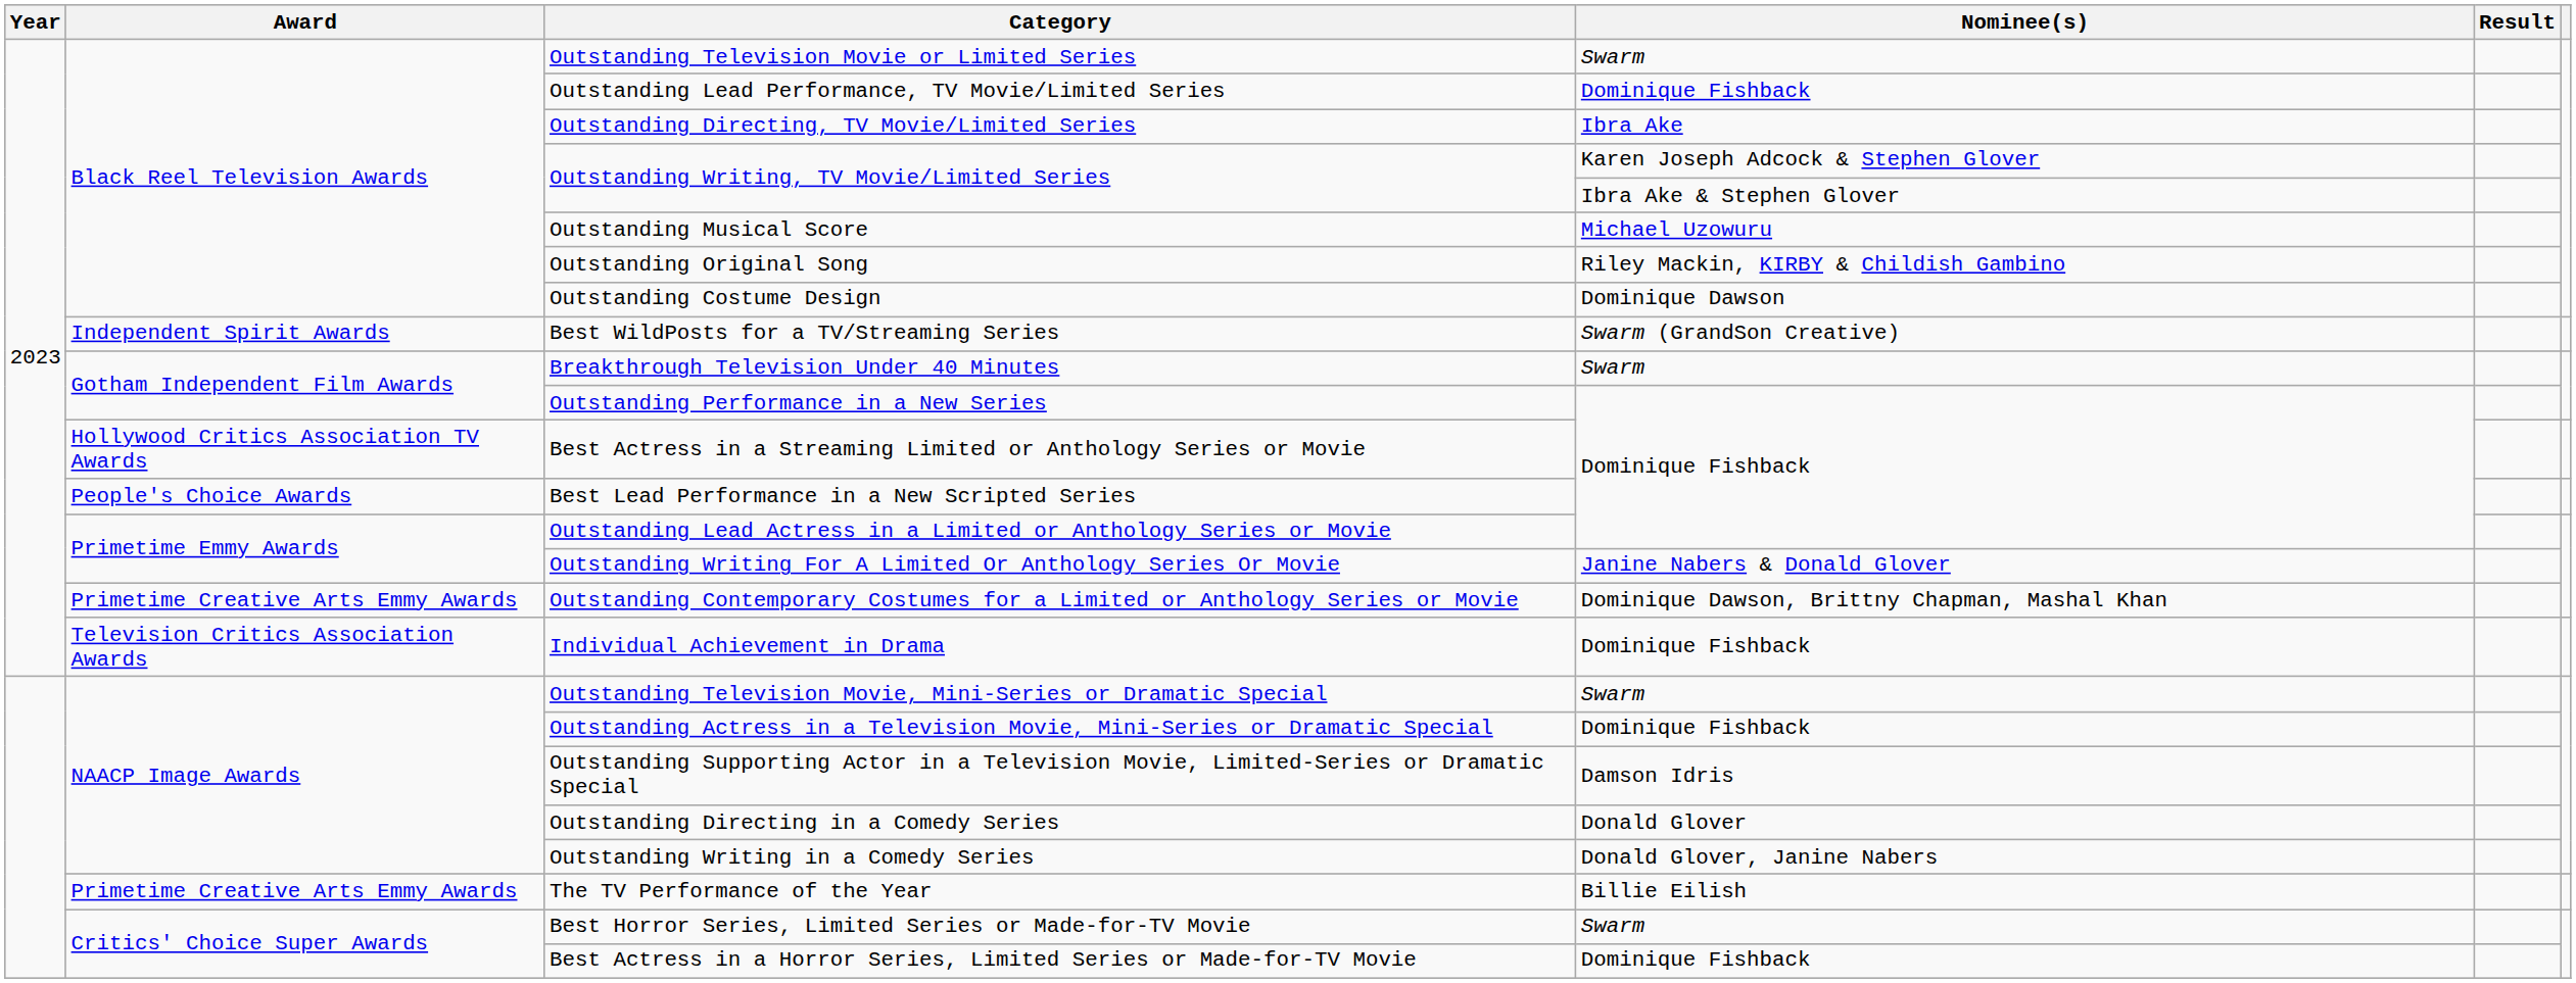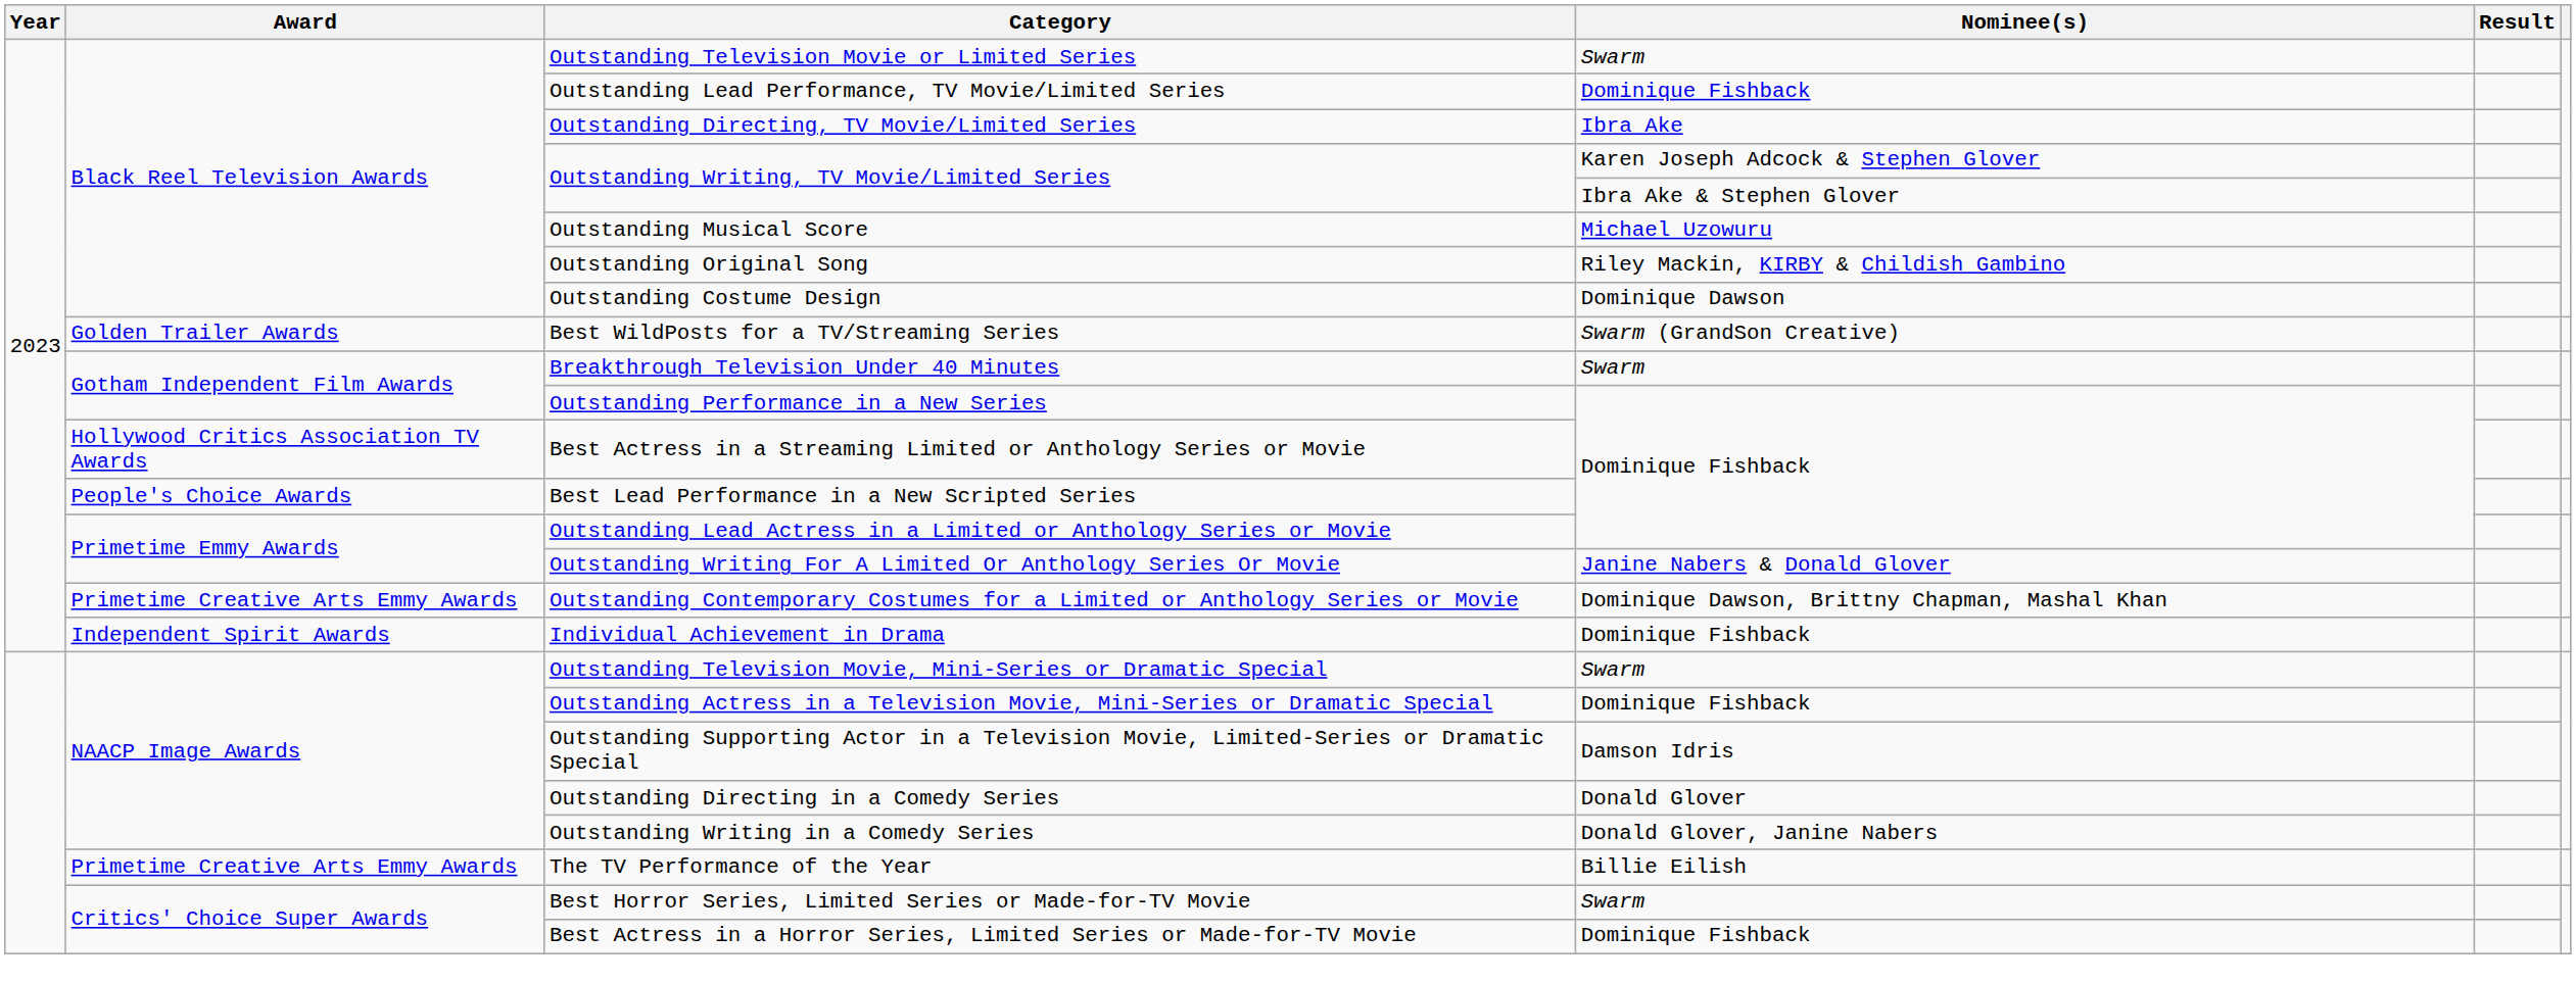Best WildPosts for a TV/Streaming Series | Award: Independent Spirit Awards -> Golden Trailer Awards
Individual Achievement in Drama | Award: Television Critics Association Awards -> Independent Spirit Awards
